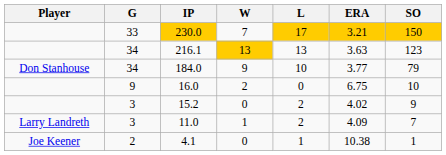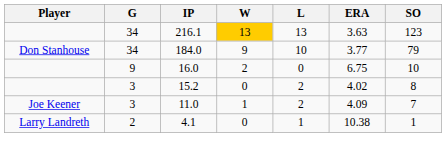- row: 33 | 230.0 | 7 | 17 | 3.21 | 150
15.2 | SO: 9 -> 8
11.0 | Player: Larry Landreth -> Joe Keener
4.1 | Player: Joe Keener -> Larry Landreth
